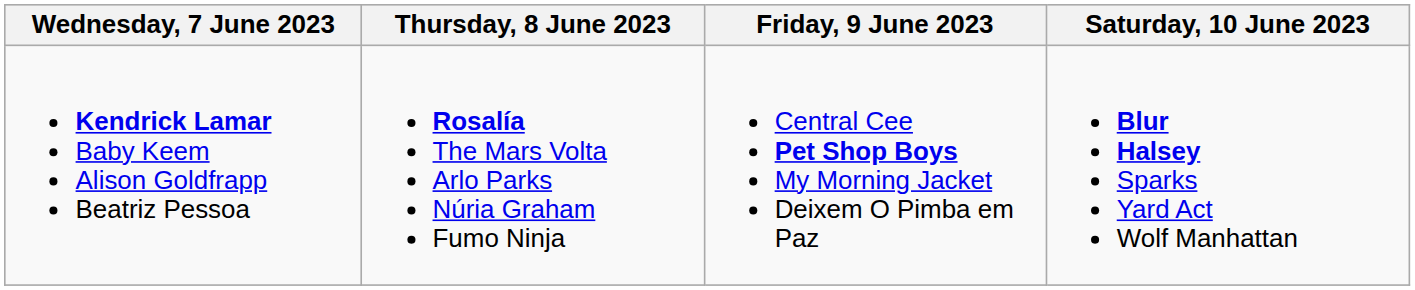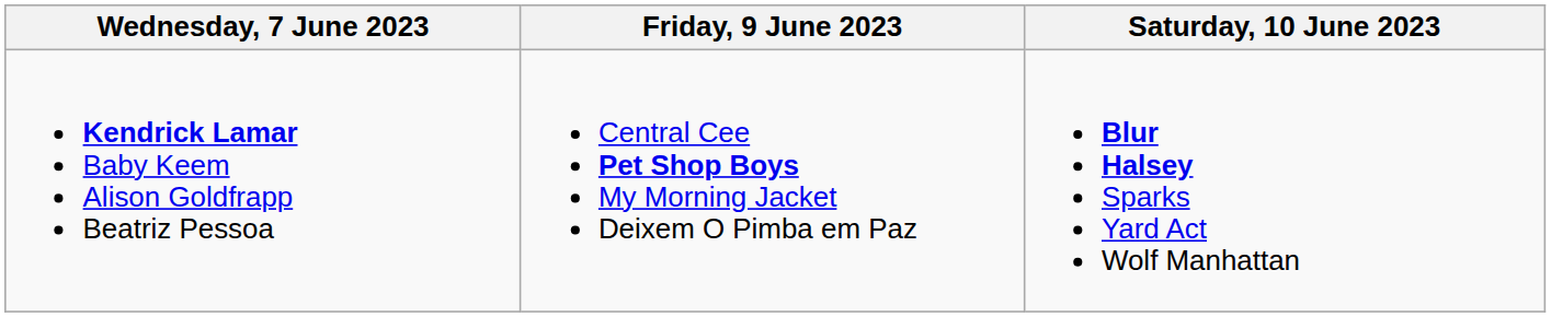- column: Thursday, 8 June 2023 | Rosalía The Mars Volta Arlo Parks Núria Graham Fumo Ninja
